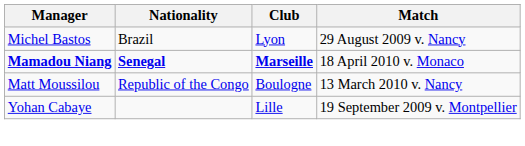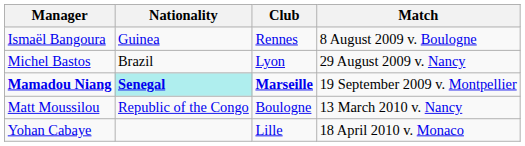+ row: Ismaël Bangoura | Guinea | Rennes | 8 August 2009 v. Boulogne
Mamadou Niang | Nationality: no background -> paleturquoise background
Mamadou Niang | Match: 18 April 2010 v. Monaco -> 19 September 2009 v. Montpellier
Yohan Cabaye | Match: 19 September 2009 v. Montpellier -> 18 April 2010 v. Monaco
